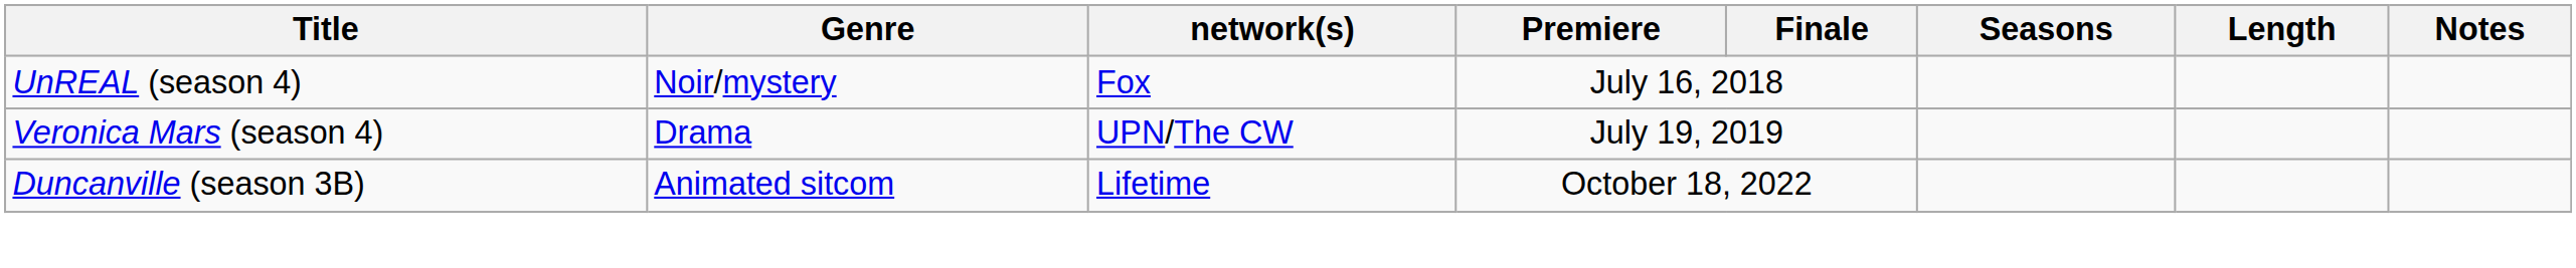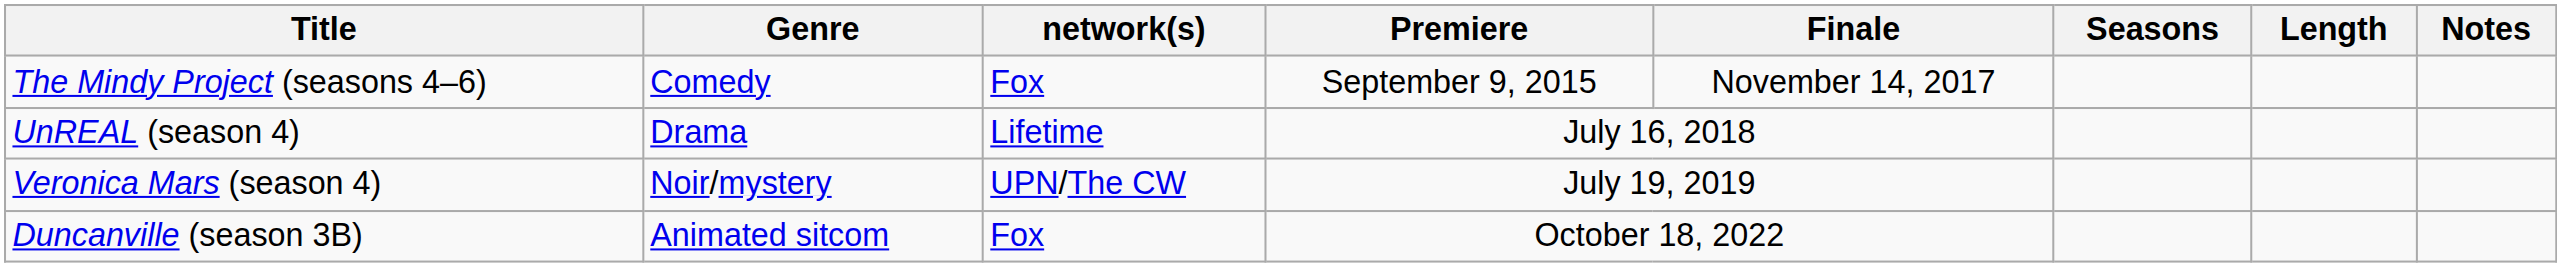+ row: The Mindy Project (seasons 4–6) | Comedy | Fox | September 9, 2015 | November 14, 2017
UnREAL (season 4) | Genre: Noir/mystery -> Drama
UnREAL (season 4) | network(s): Fox -> Lifetime
Veronica Mars (season 4) | Genre: Drama -> Noir/mystery
Duncanville (season 3B) | network(s): Lifetime -> Fox
